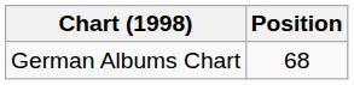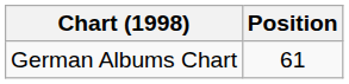German Albums Chart | Position: 68 -> 61
